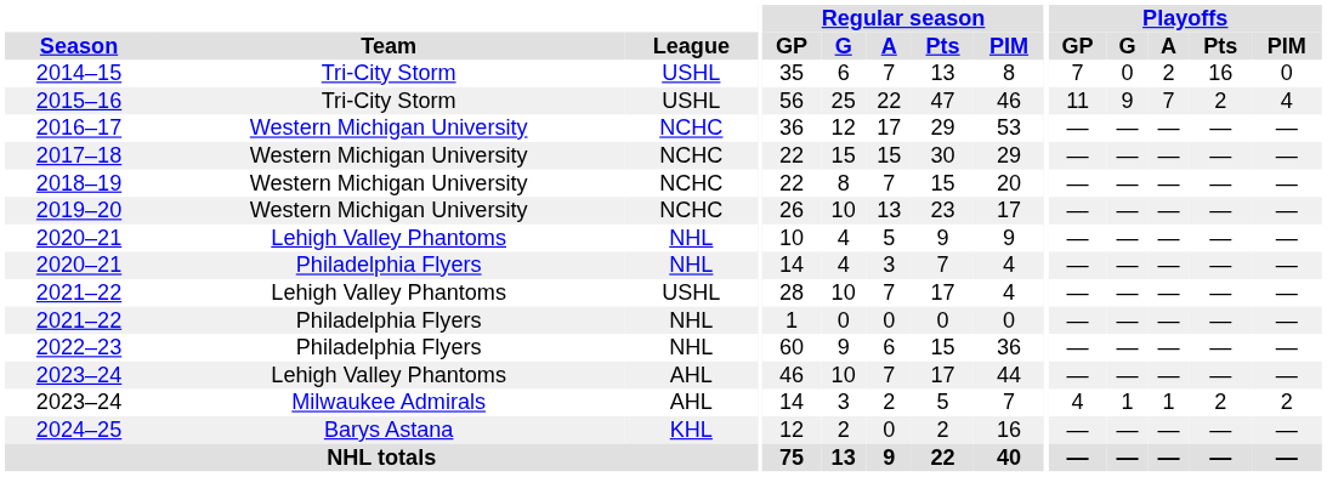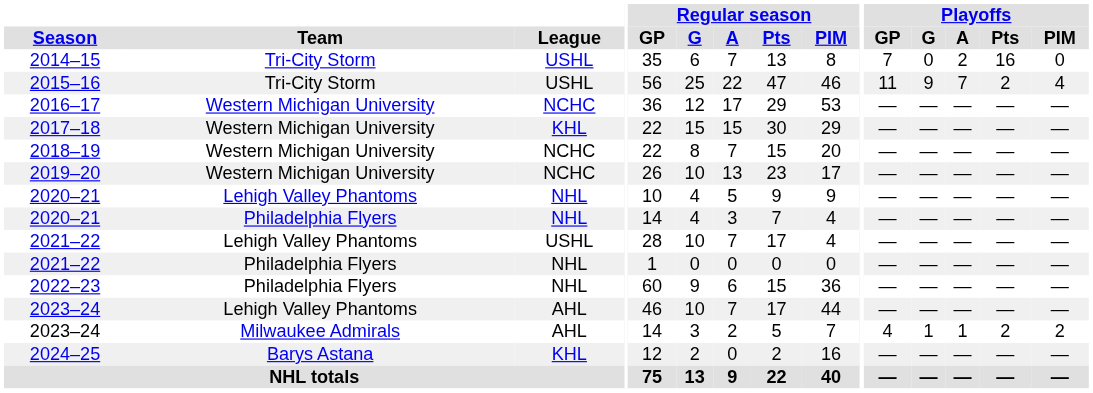2017–18 | League: NCHC -> KHL
